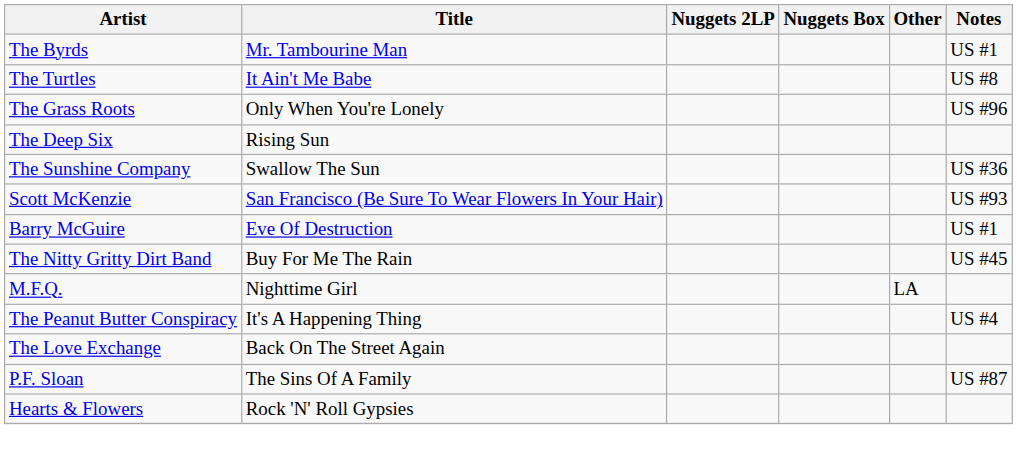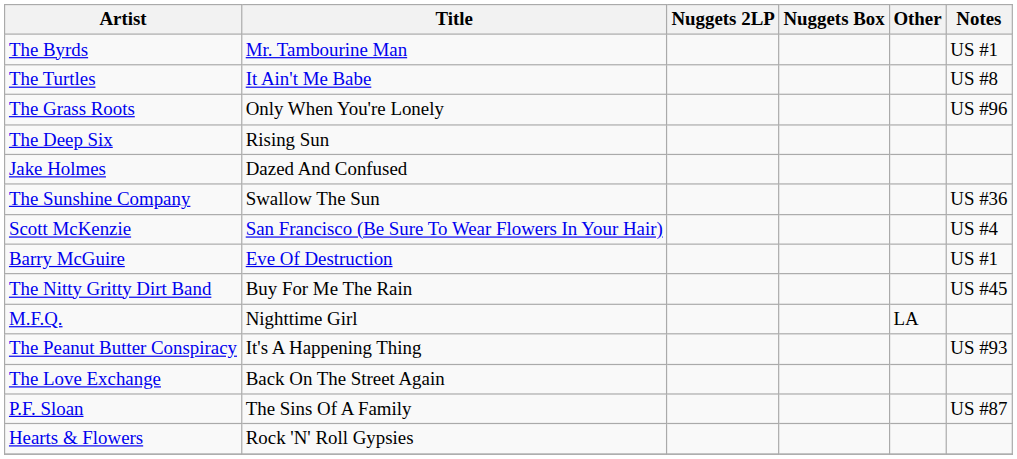+ row: Jake Holmes | Dazed And Confused
Scott McKenzie | Notes: US #93 -> US #4
The Peanut Butter Conspiracy | Notes: US #4 -> US #93
